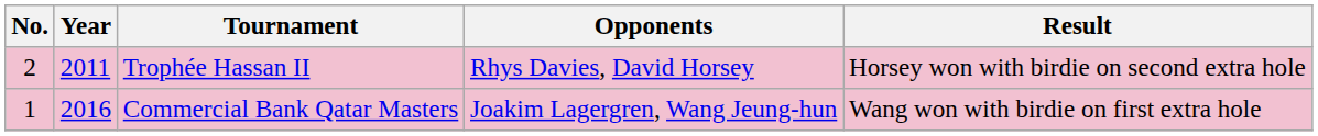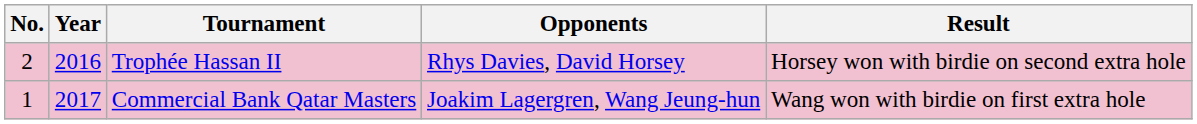Trophée Hassan II | Year: 2011 -> 2016
Commercial Bank Qatar Masters | Year: 2016 -> 2017
